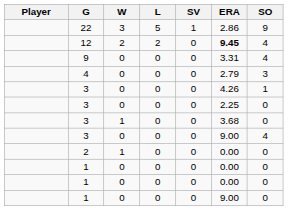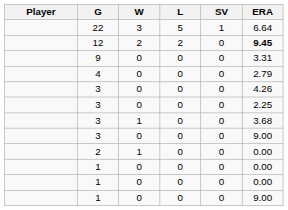- column: SO | 9 | 4 | 4 | 3 | 1 | 0 | 0 | 4 | 0 | 0 | 0 | 0
22 | ERA: 2.86 -> 6.64
